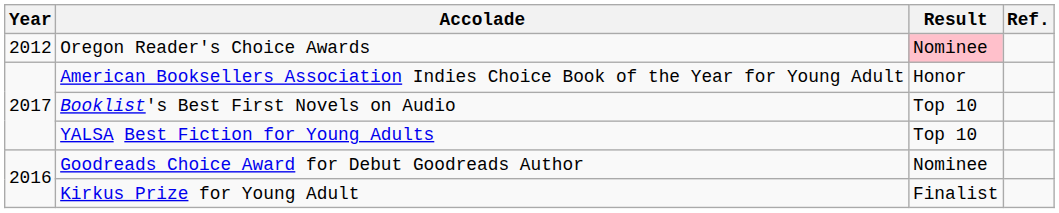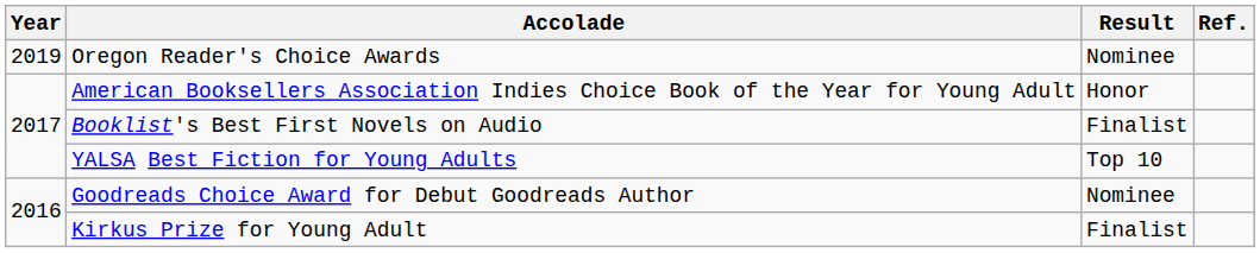Oregon Reader's Choice Awards | Year: 2012 -> 2019
Oregon Reader's Choice Awards | Result: pink background -> no background
Booklist's Best First Novels on Audio | Result: Top 10 -> Finalist
